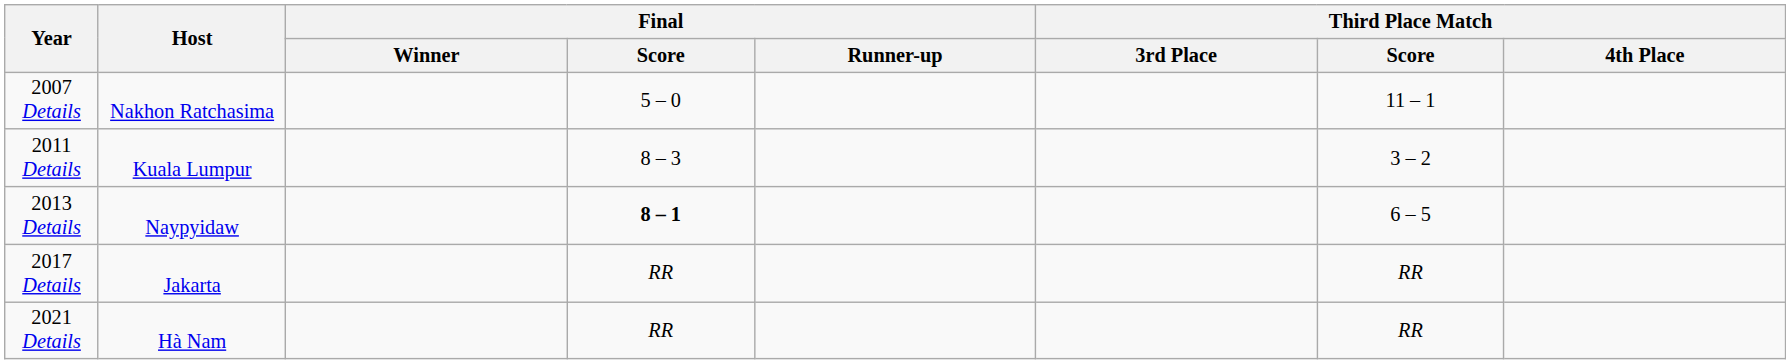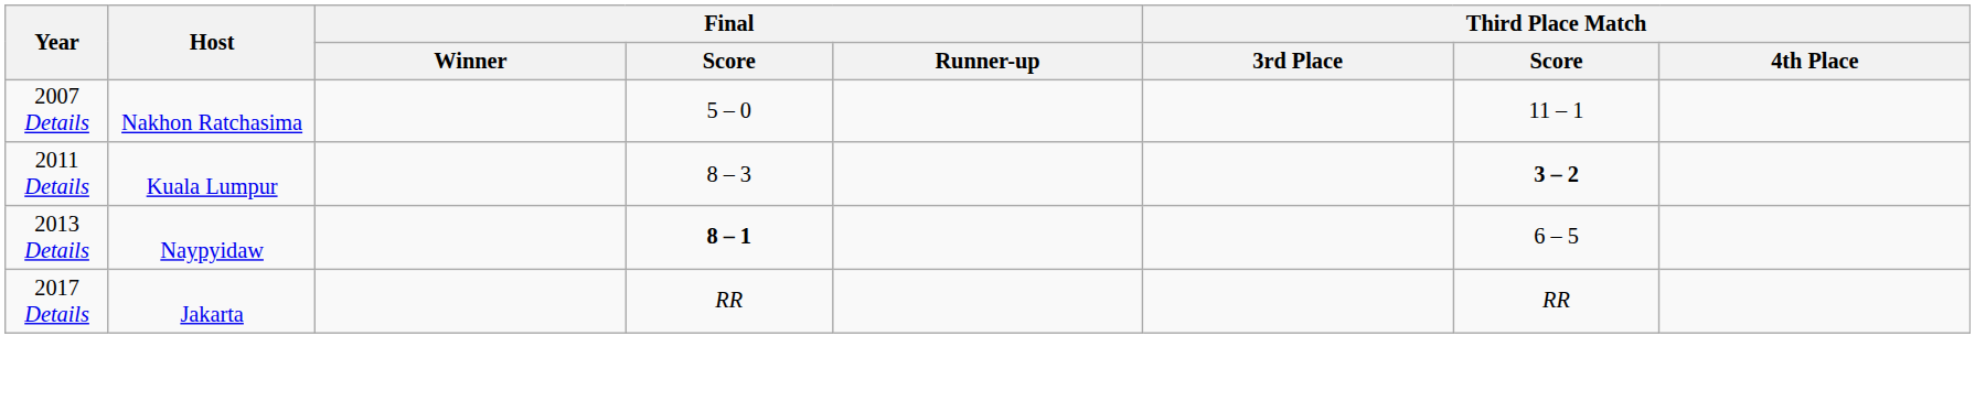2011 Details | Third Place Match / Score: normal -> bold
- row: 2021 Details | Hà Nam | RR | RR
